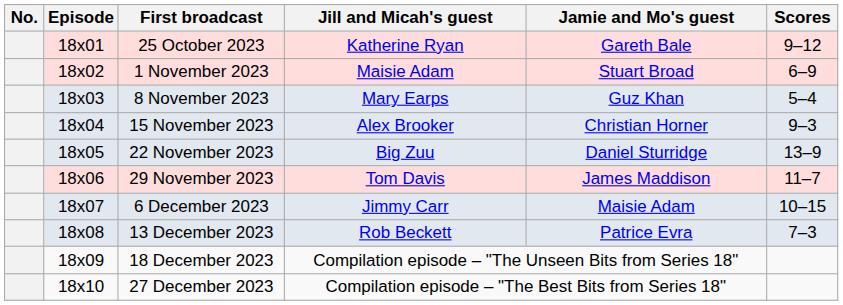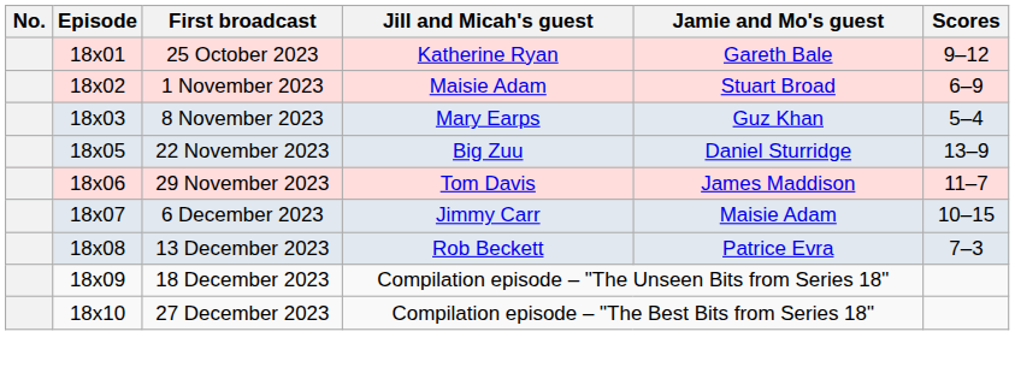- row: 18x04 | 15 November 2023 | Alex Brooker | Christian Horner | 9–3
